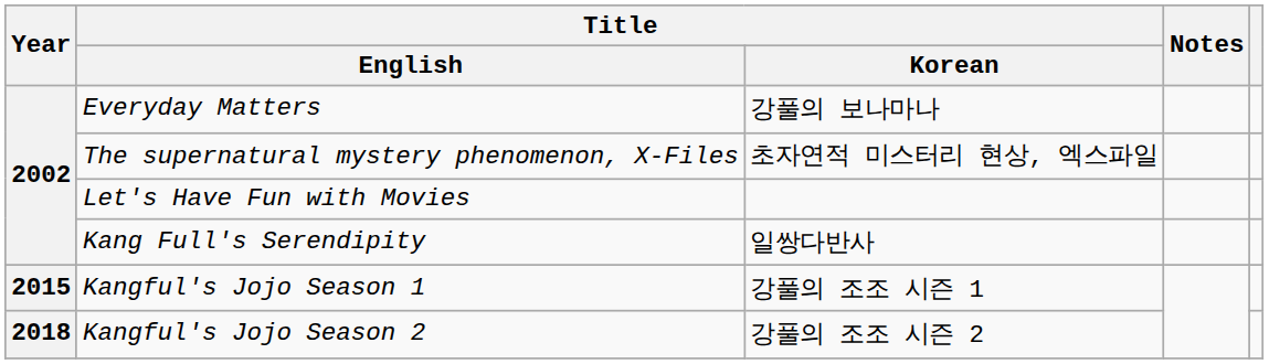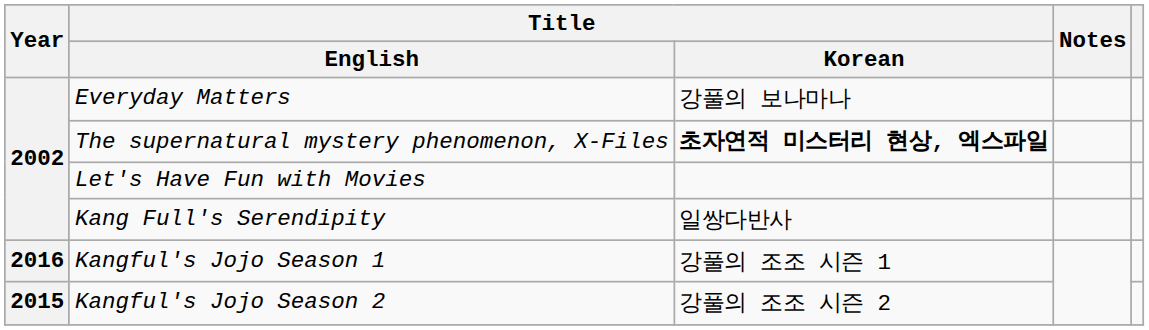The supernatural mystery phenomenon, X-Files | Title / Korean: normal -> bold
Kangful's Jojo Season 1 | Year: 2015 -> 2016
Kangful's Jojo Season 2 | Year: 2018 -> 2015
